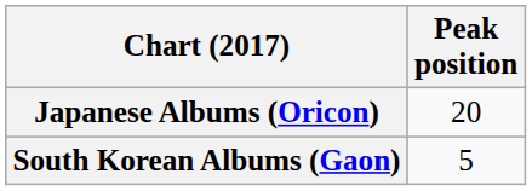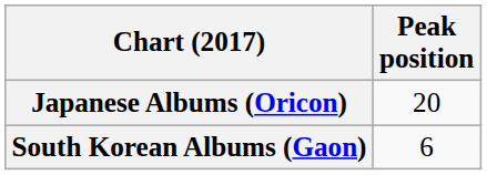South Korean Albums (Gaon) | Peak position: 5 -> 6
